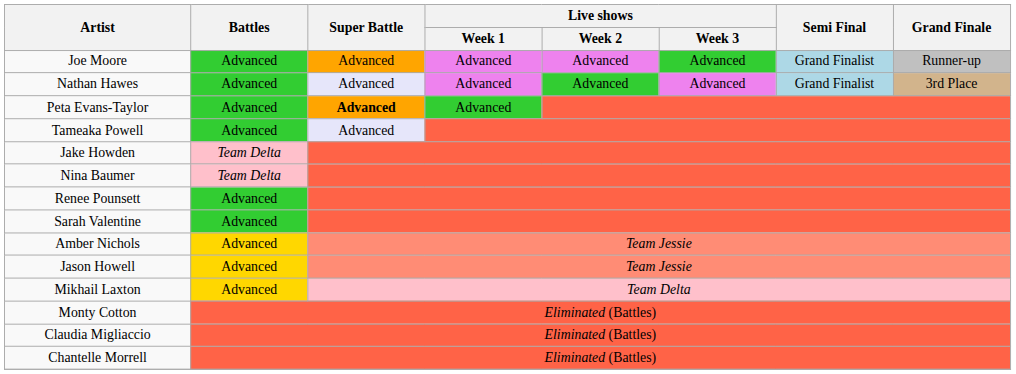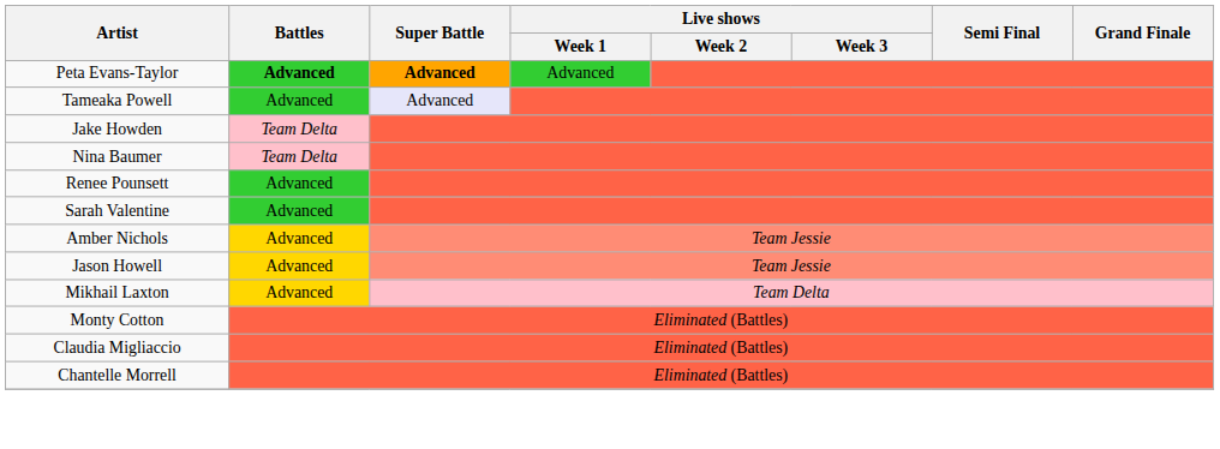- row: Joe Moore | Advanced | Advanced | Advanced | Advanced | Advanced | Grand Finalist | Runner-up
- row: Nathan Hawes | Advanced | Advanced | Advanced | Advanced | Advanced | Grand Finalist | 3rd Place
Peta Evans-Taylor | Battles: normal -> bold
